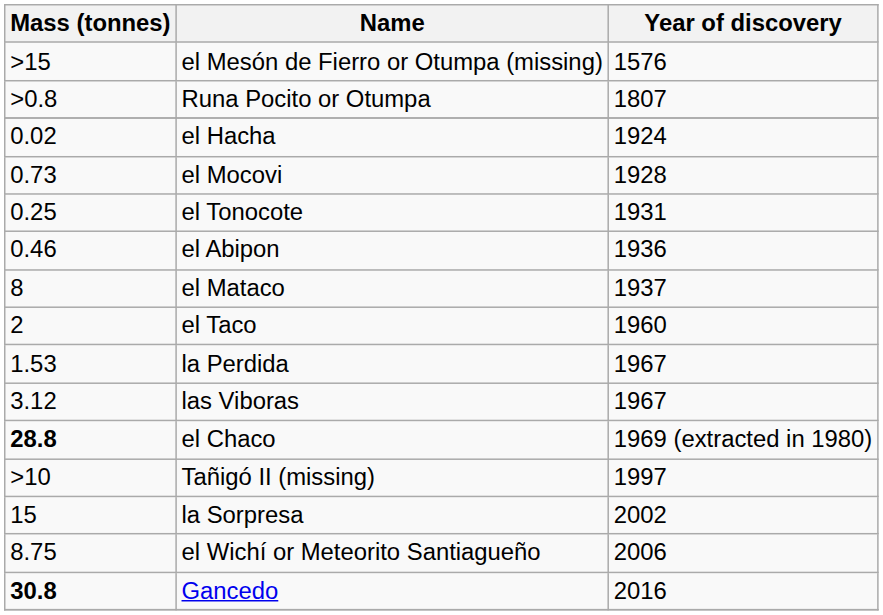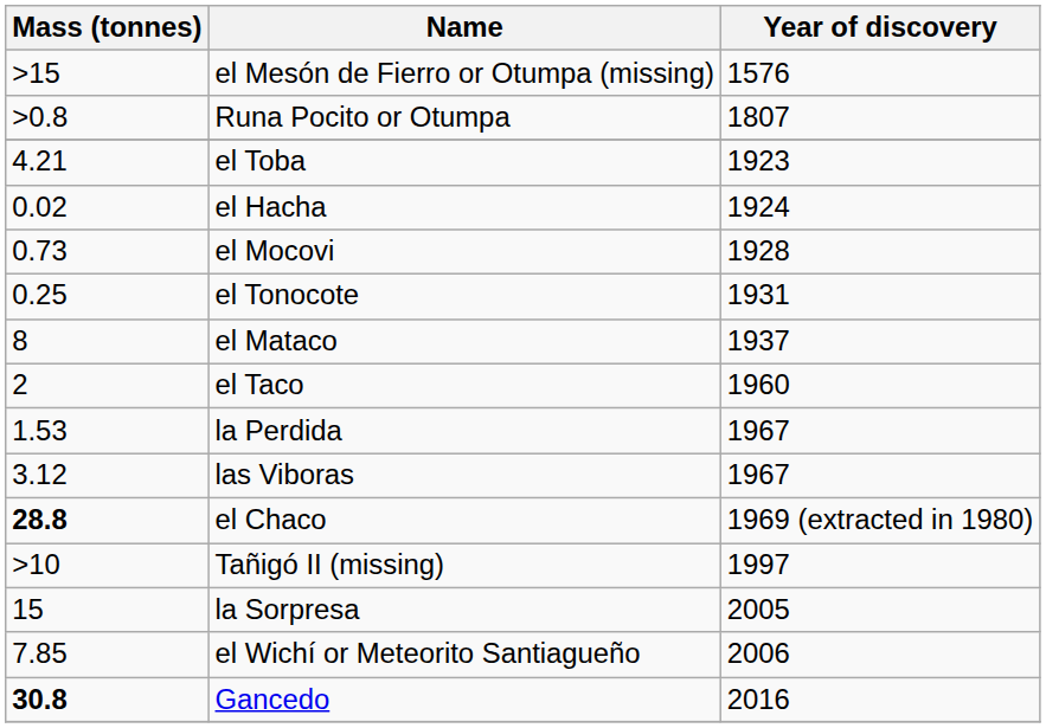+ row: 4.21 | el Toba | 1923
- row: 0.46 | el Abipon | 1936
la Sorpresa | Year of discovery: 2002 -> 2005
el Wichí or Meteorito Santiagueño | Mass (tonnes): 8.75 -> 7.85
